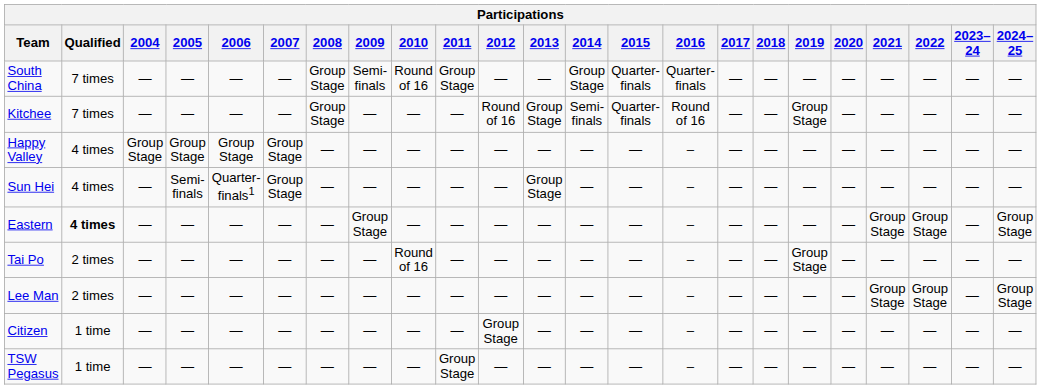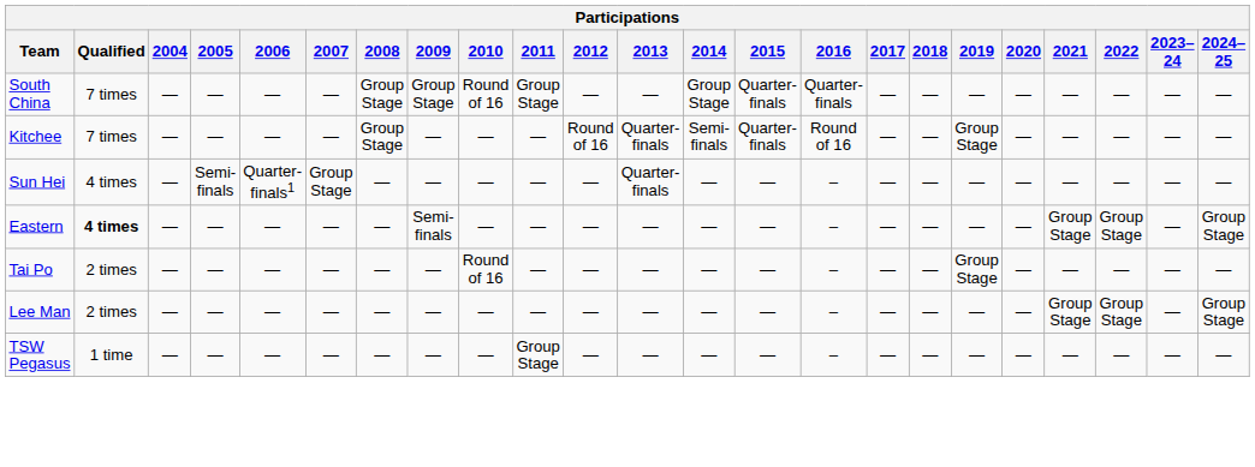South China | 2009: Semi-finals -> Group Stage
Kitchee | 2013: Group Stage -> Quarter-finals
- row: Happy Valley | 4 times | Group Stage | Group Stage | Group Stage | Group Stage | — | — | — | — | — | — | — | — | – | — | — | — | — | — | — | — | —
Sun Hei | 2013: Group Stage -> Quarter-finals
Eastern | 2009: Group Stage -> Semi-finals
- row: Citizen | 1 time | — | — | — | — | — | — | — | — | Group Stage | — | — | — | – | — | — | — | — | — | — | — | —
